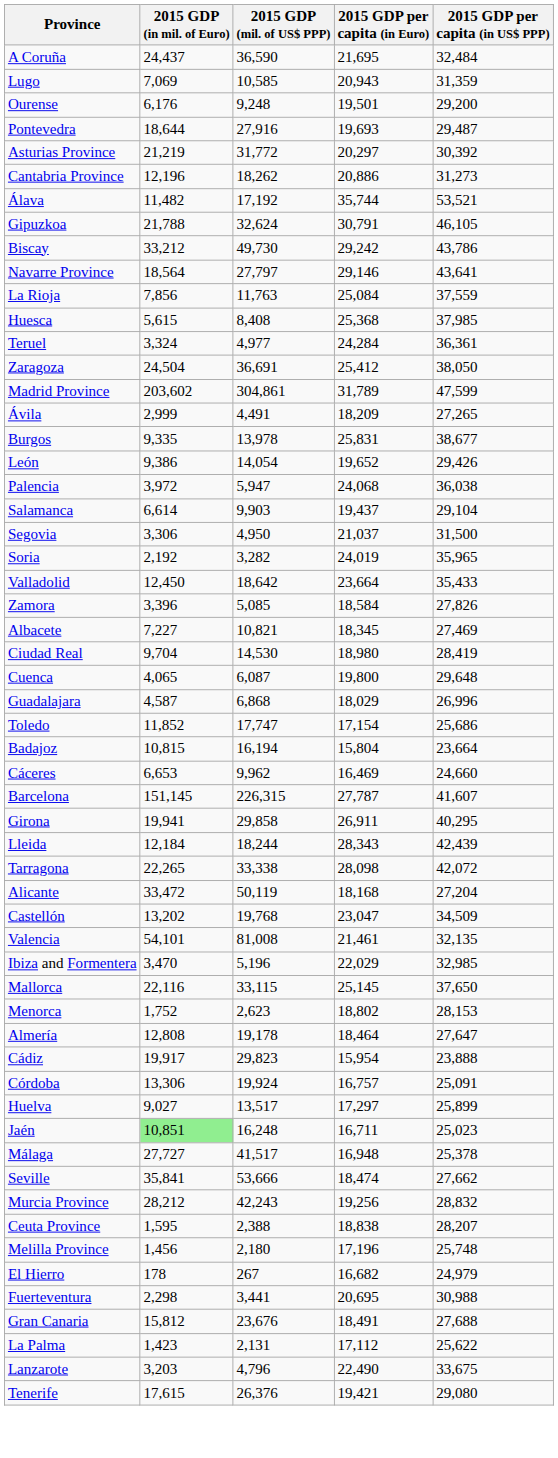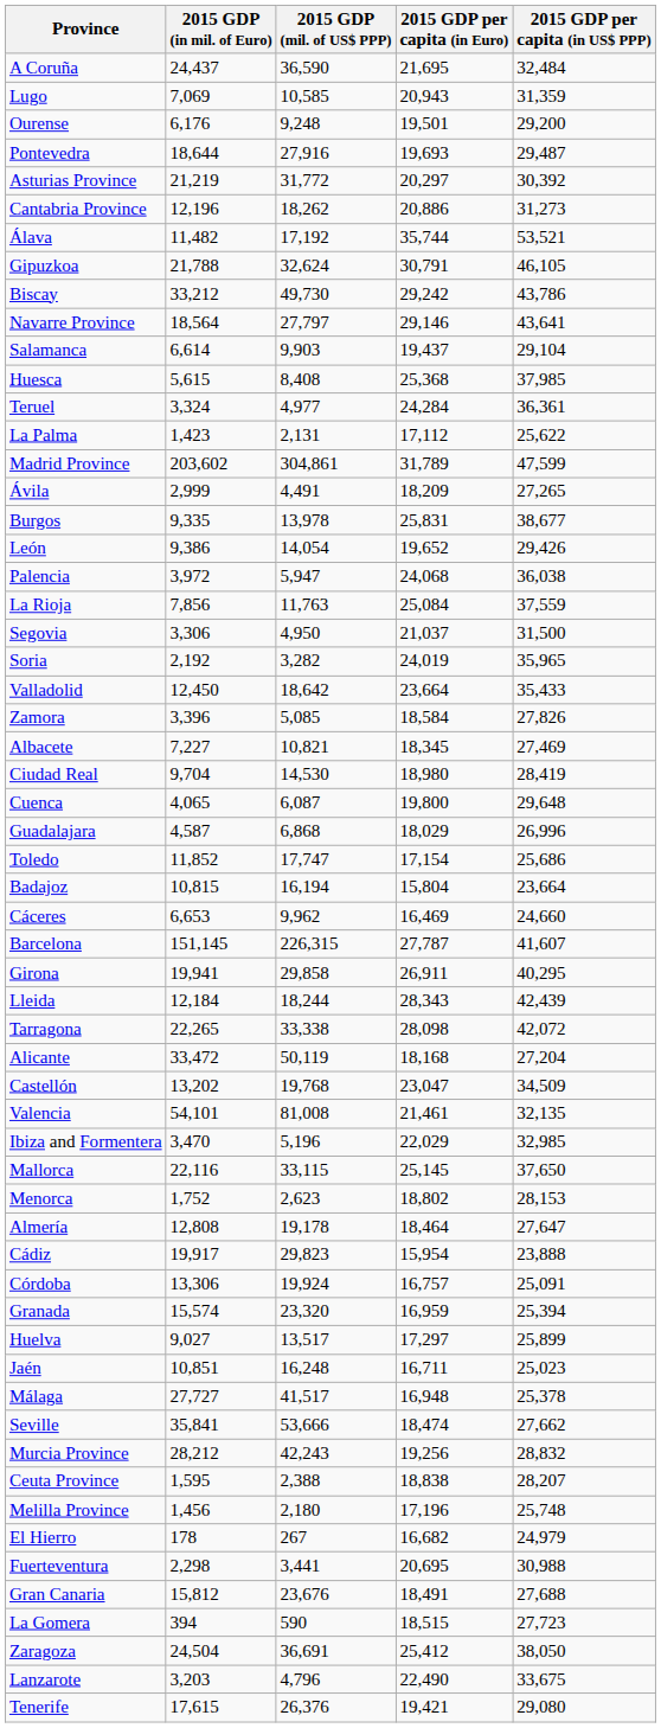rows swapped: La Rioja <-> Salamanca
rows swapped: Zaragoza <-> La Palma
+ row: Granada | 15,574 | 23,320 | 16,959 | 25,394
Jaén | 2015 GDP (in mil. of Euro): lightgreen background -> no background
+ row: La Gomera | 394 | 590 | 18,515 | 27,723
